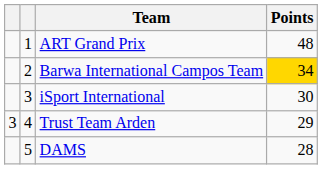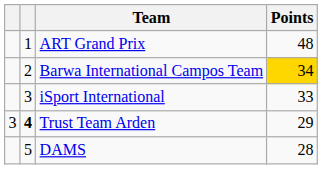iSport International | Points: 30 -> 33
Trust Team Arden | column 2: normal -> bold
